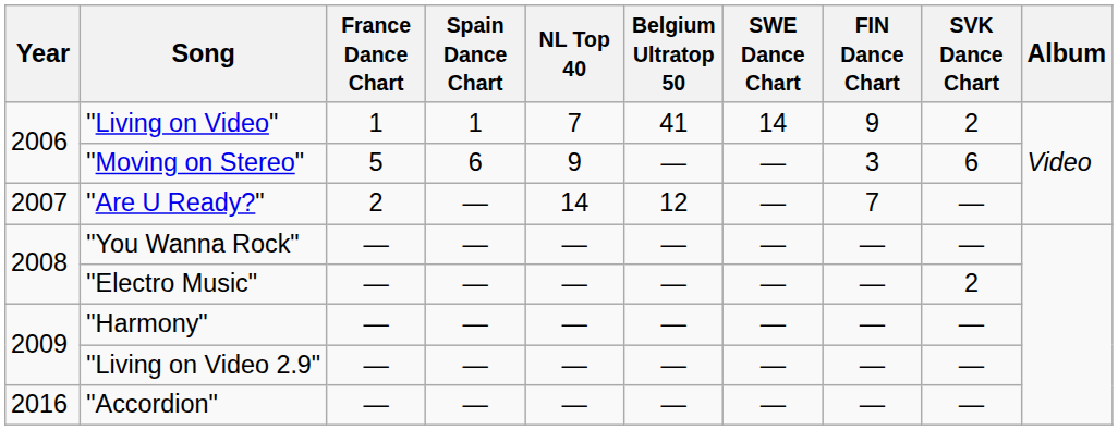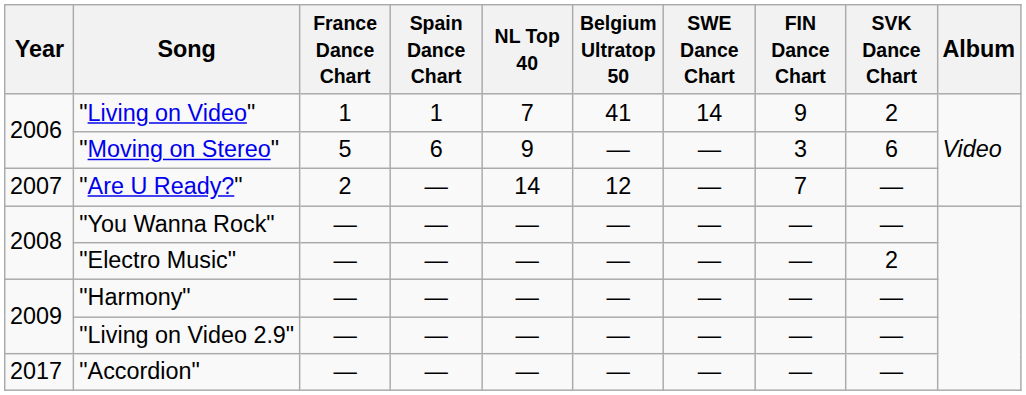"Accordion" | Year: 2016 -> 2017
